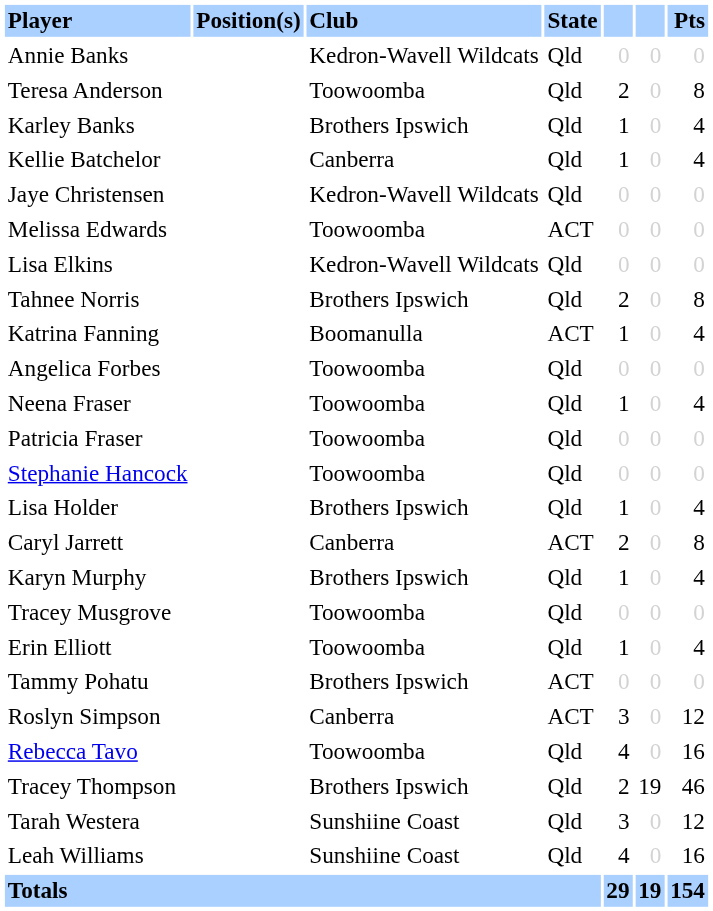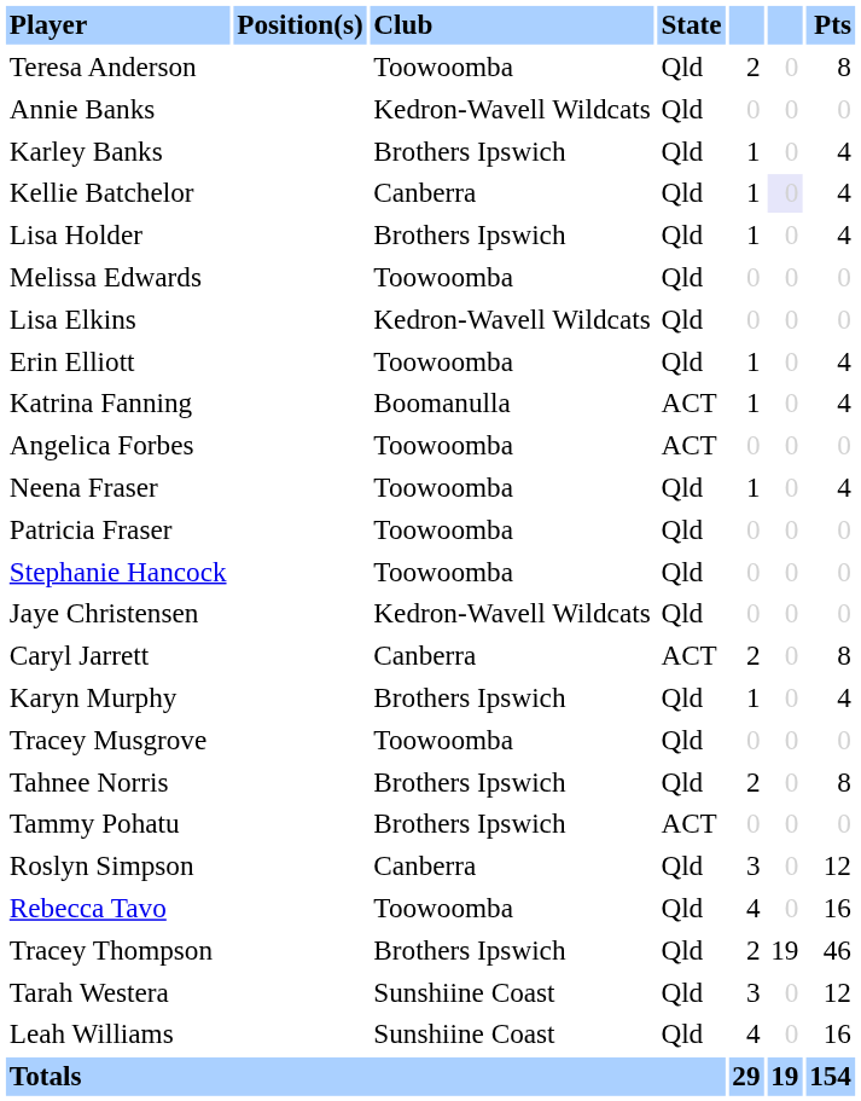rows swapped: Teresa Anderson <-> Annie Banks
Kellie Batchelor | column 6: no background -> lavender background
rows swapped: Jaye Christensen <-> Lisa Holder
Melissa Edwards | State: ACT -> Qld
rows swapped: Erin Elliott <-> Tahnee Norris
Angelica Forbes | State: Qld -> ACT
Roslyn Simpson | State: ACT -> Qld
